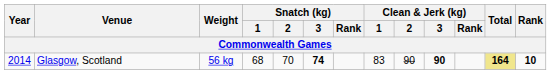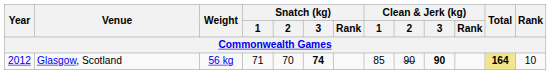Glasgow, Scotland | Year: 2014 -> 2012
Glasgow, Scotland | Snatch (kg) / 1: 68 -> 71
Glasgow, Scotland | Clean & Jerk (kg) / 1: 83 -> 85
Glasgow, Scotland | Rank: bold -> normal
